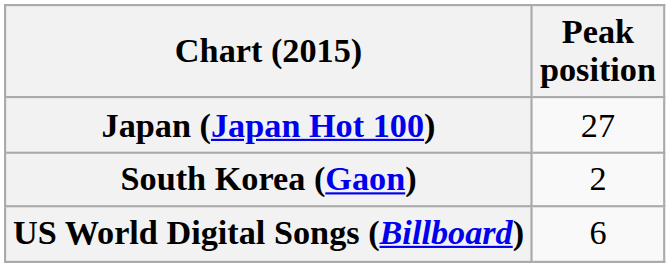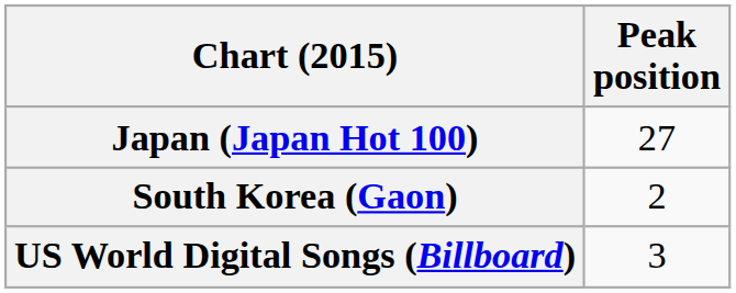US World Digital Songs (Billboard) | Peak position: 6 -> 3
